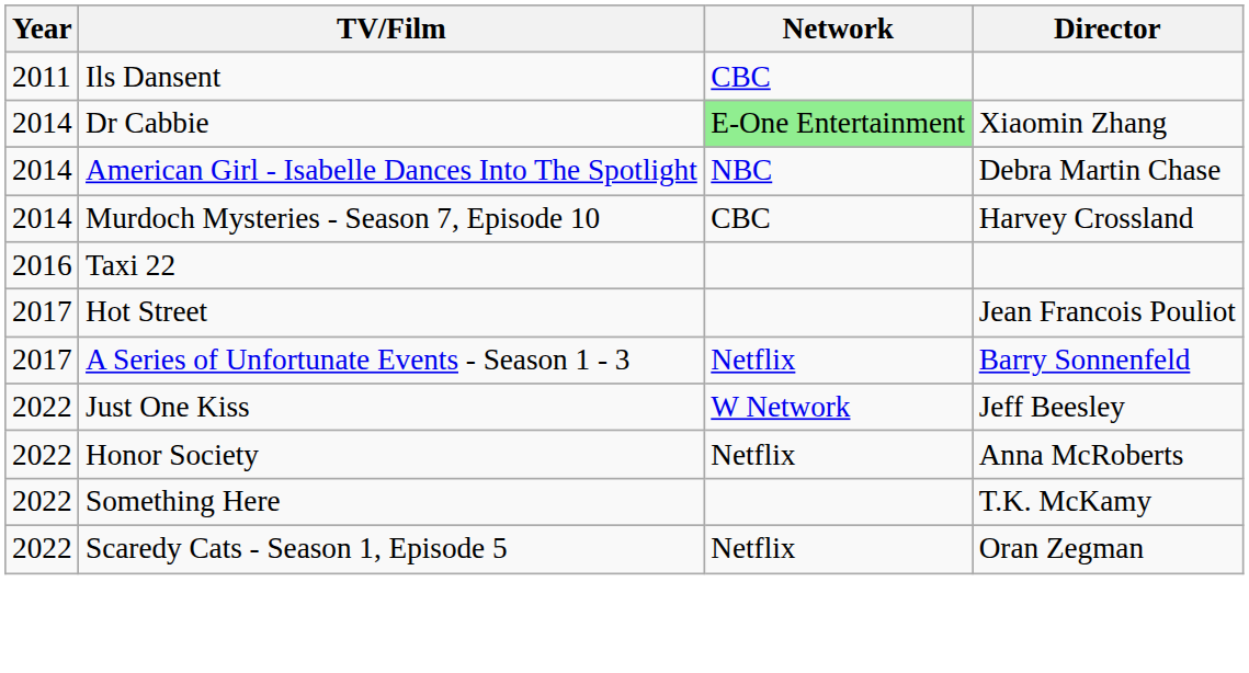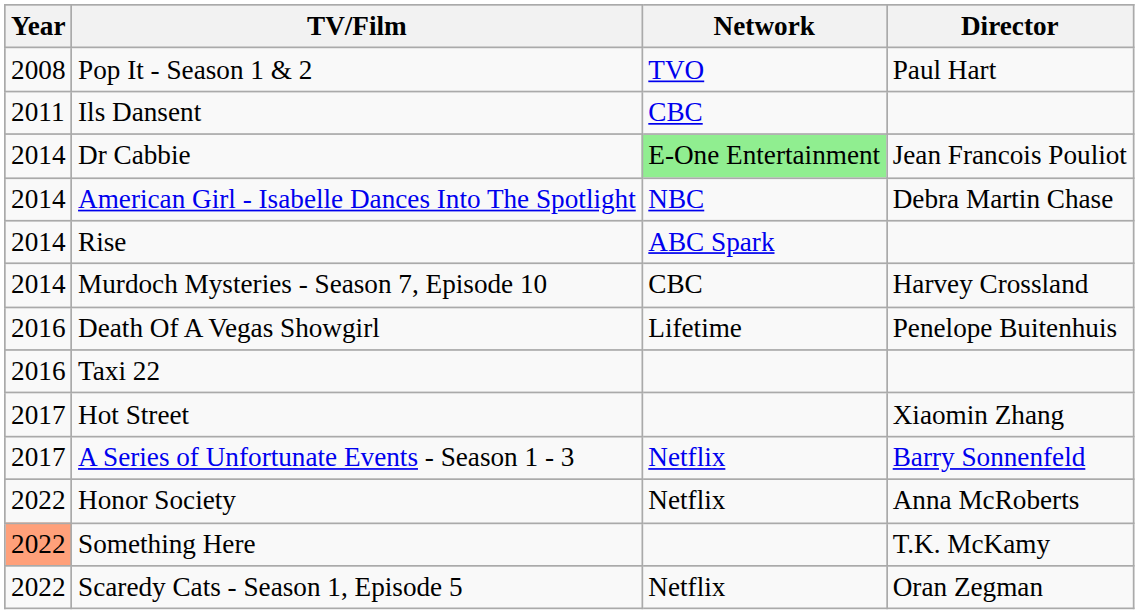+ row: 2008 | Pop It - Season 1 & 2 | TVO | Paul Hart
Dr Cabbie | Director: Xiaomin Zhang -> Jean Francois Pouliot
+ row: 2014 | Rise | ABC Spark
+ row: 2016 | Death Of A Vegas Showgirl | Lifetime | Penelope Buitenhuis
Hot Street | Director: Jean Francois Pouliot -> Xiaomin Zhang
- row: 2022 | Just One Kiss | W Network | Jeff Beesley
Something Here | Year: no background -> lightsalmon background
